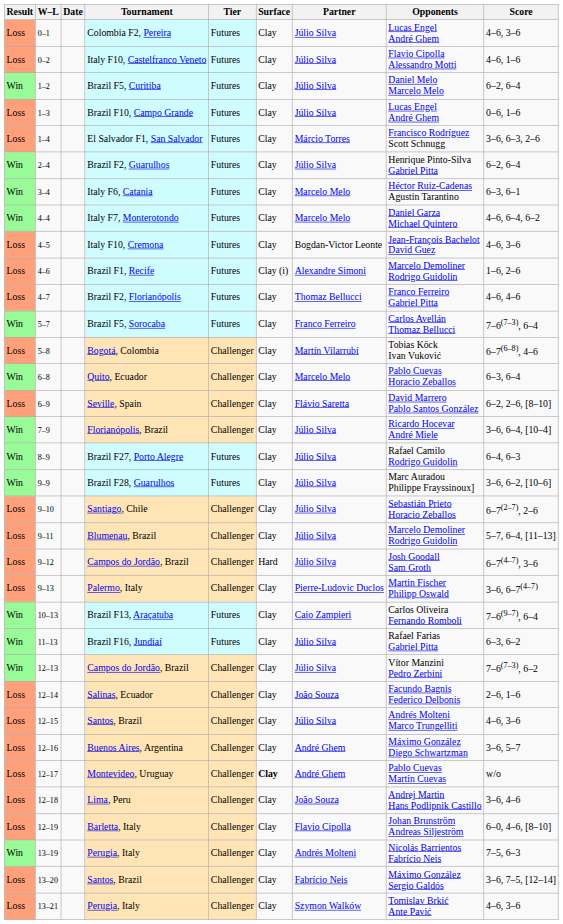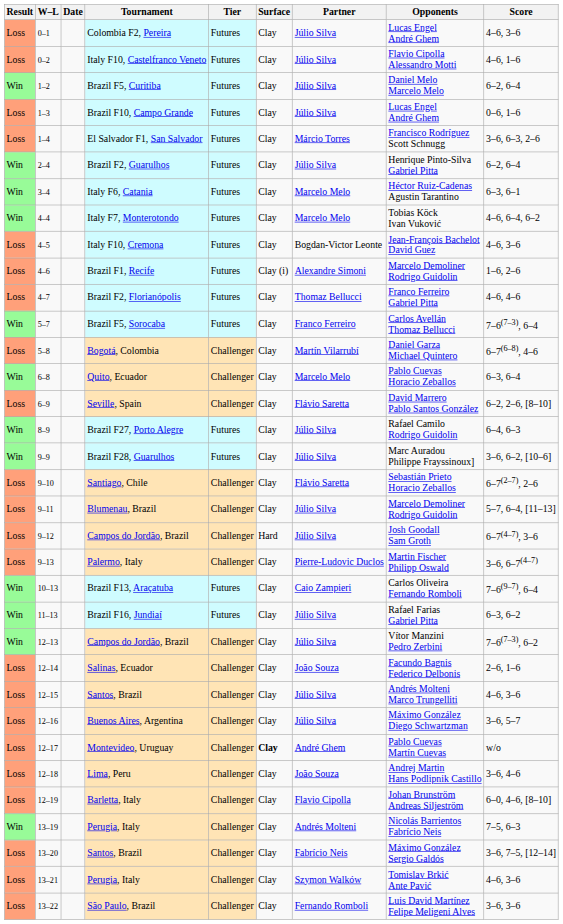Italy F7, Monterotondo | Opponents: Daniel Garza Michael Quintero -> Tobias Köck Ivan Vuković
Bogotá, Colombia | Opponents: Tobias Köck Ivan Vuković -> Daniel Garza Michael Quintero
- row: Win | 7–9 | Florianópolis, Brazil | Challenger | Clay | Júlio Silva | Ricardo Hocevar André Miele | 3–6, 6–4, [10–4]
Santiago, Chile | Partner: Júlio Silva -> Flávio Saretta
Buenos Aires, Argentina | Partner: André Ghem -> Júlio Silva
+ row: Loss | 13–22 | São Paulo, Brazil | Challenger | Clay | Fernando Romboli | Luis David Martínez Felipe Meligeni Alves | 3–6, 3–6
